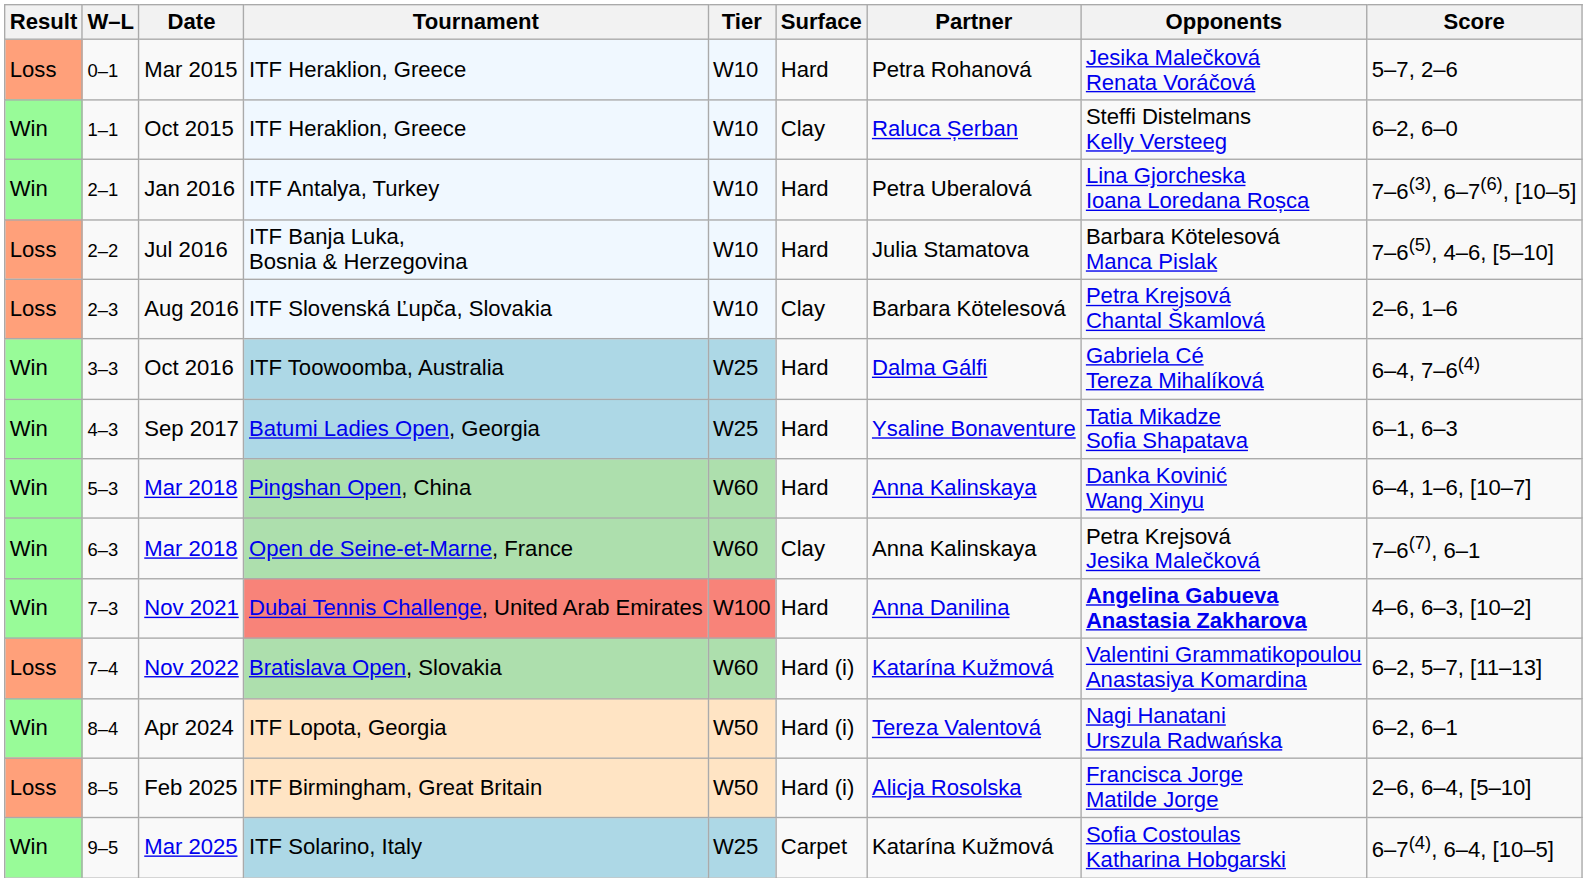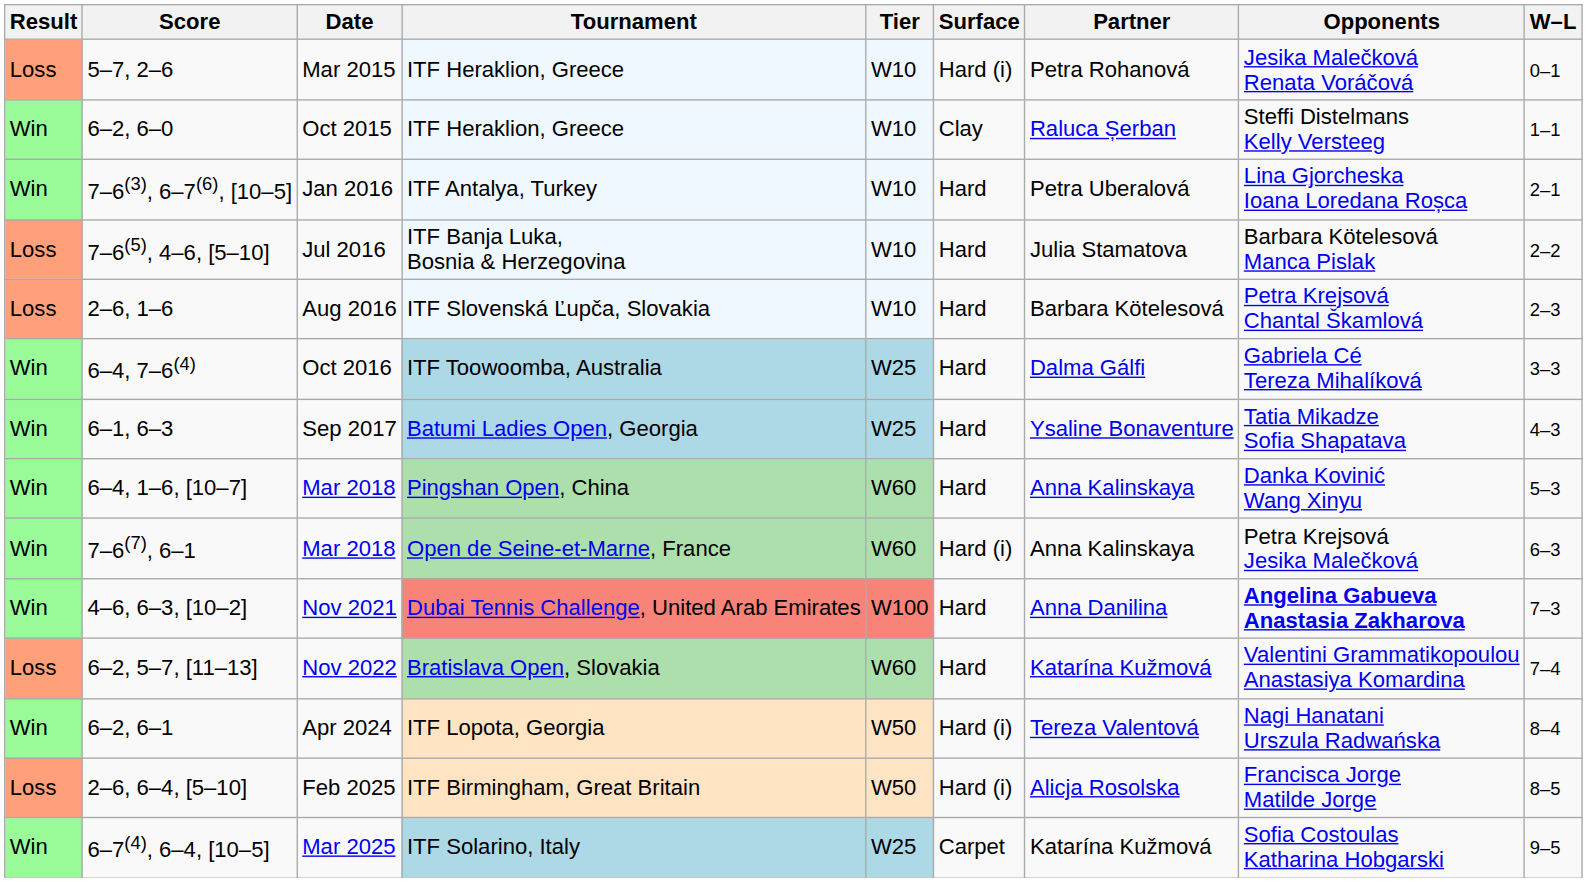columns swapped: W–L <-> Score
Mar 2015 | Surface: Hard -> Hard (i)
Aug 2016 | Surface: Clay -> Hard
Mar 2018 / Open de Seine-et-Marne, France | Surface: Clay -> Hard (i)
Nov 2022 | Surface: Hard (i) -> Hard
